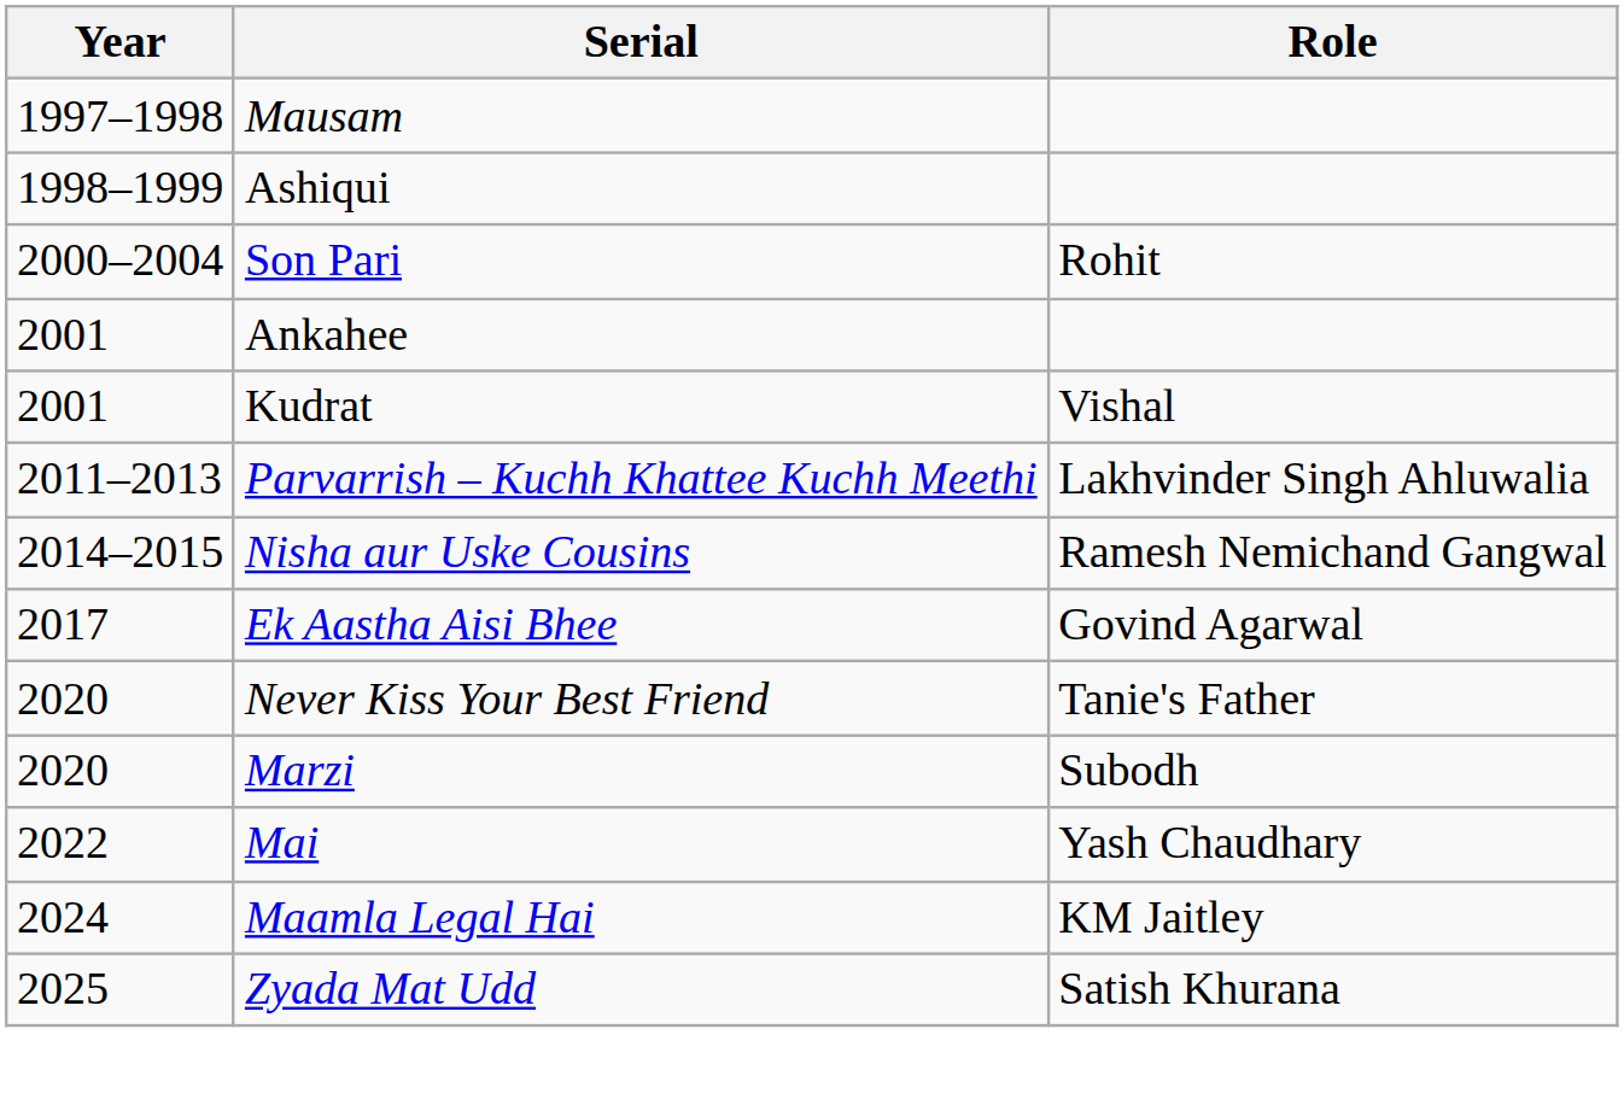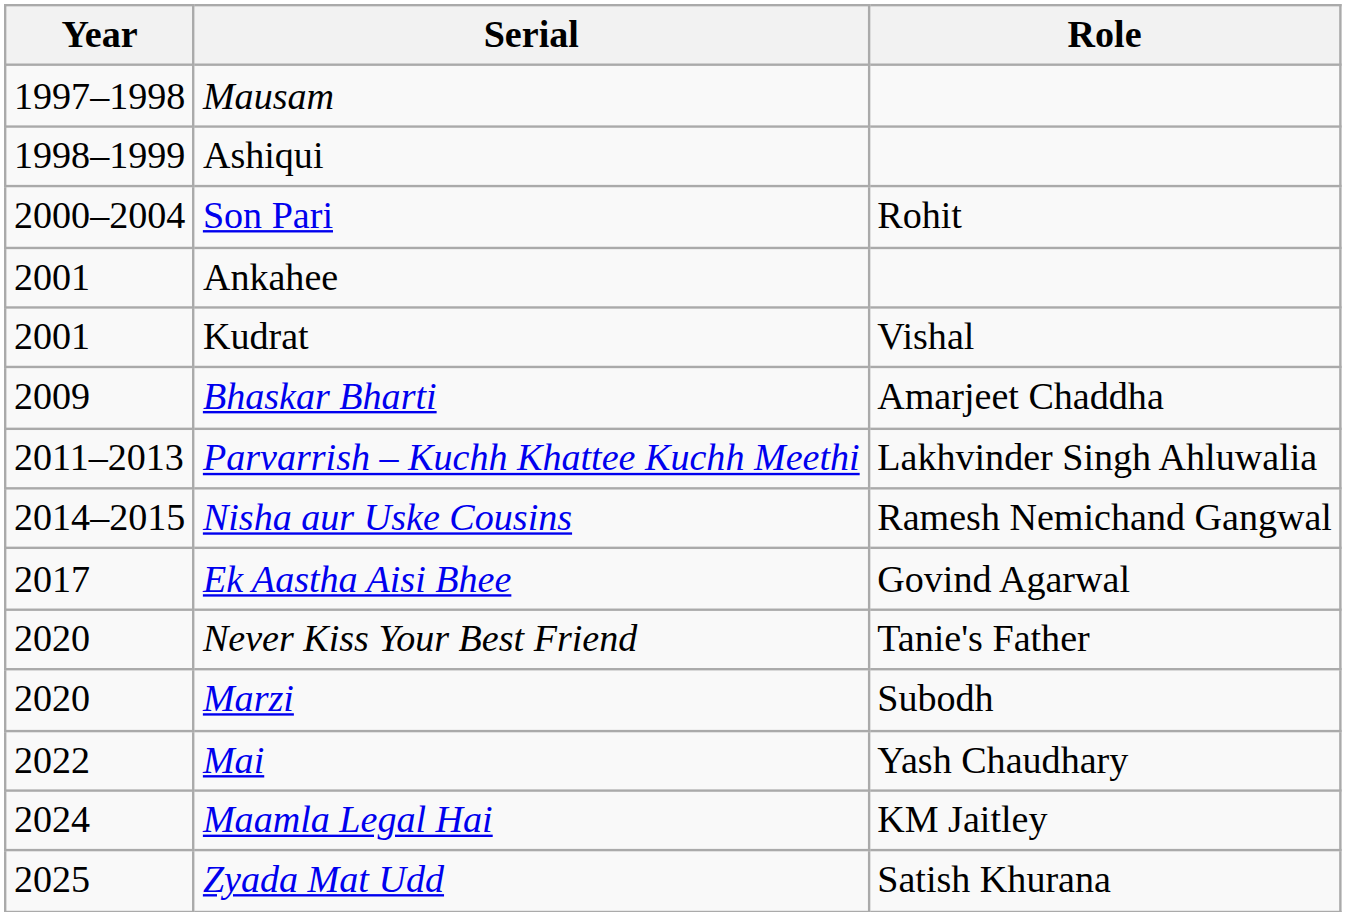+ row: 2009 | Bhaskar Bharti | Amarjeet Chaddha
